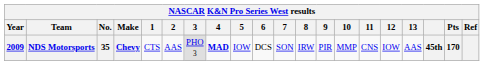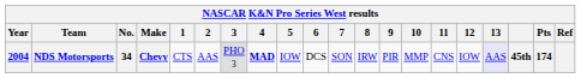NDS Motorsports | Year: 2009 -> 2004
NDS Motorsports | No.: 35 -> 34
NDS Motorsports | 13: no background -> lavender background
NDS Motorsports | Pts: 170 -> 174
